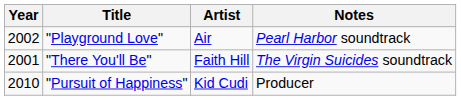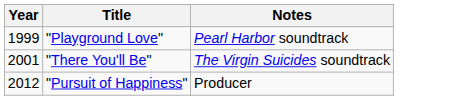- column: Artist | Air | Faith Hill | Kid Cudi
"Playground Love" | Year: 2002 -> 1999
"Pursuit of Happiness" | Year: 2010 -> 2012
